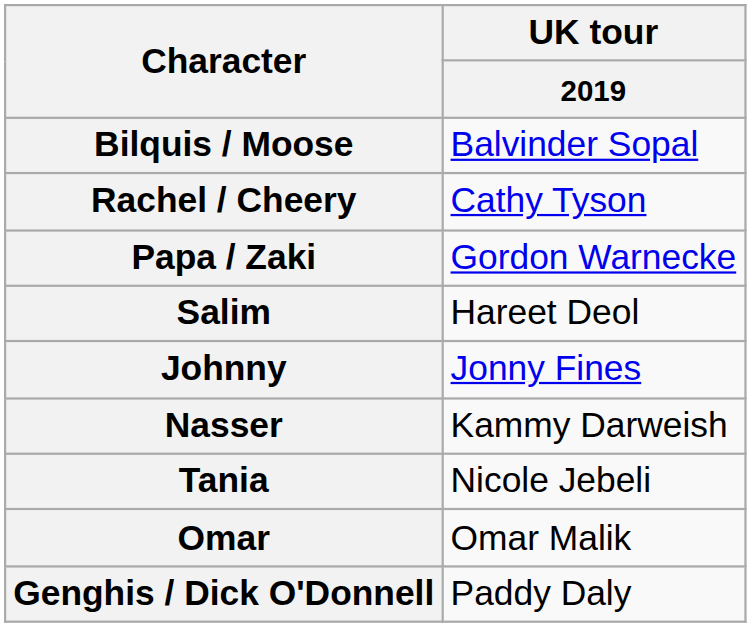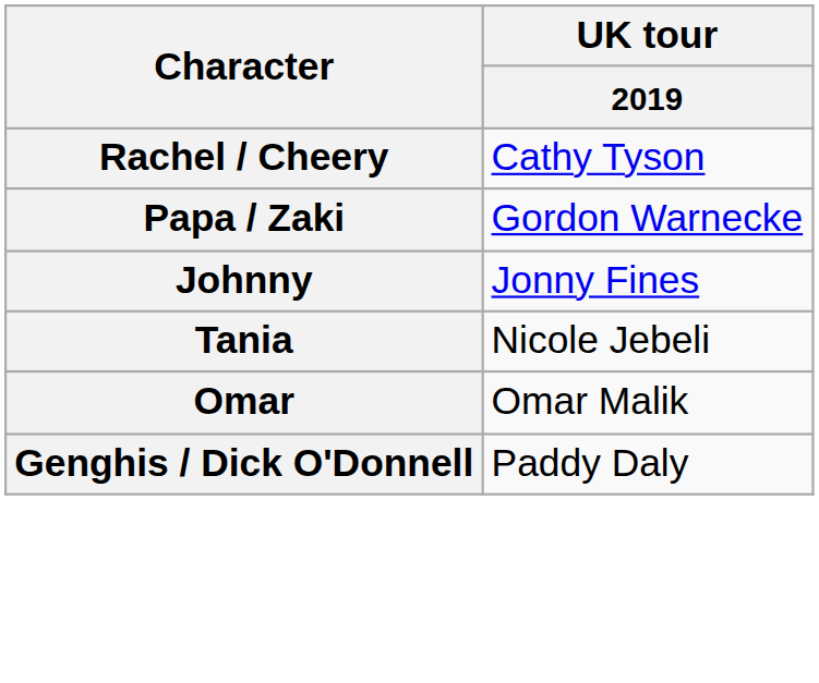- row: Bilquis / Moose | Balvinder Sopal
- row: Salim | Hareet Deol
- row: Nasser | Kammy Darweish
